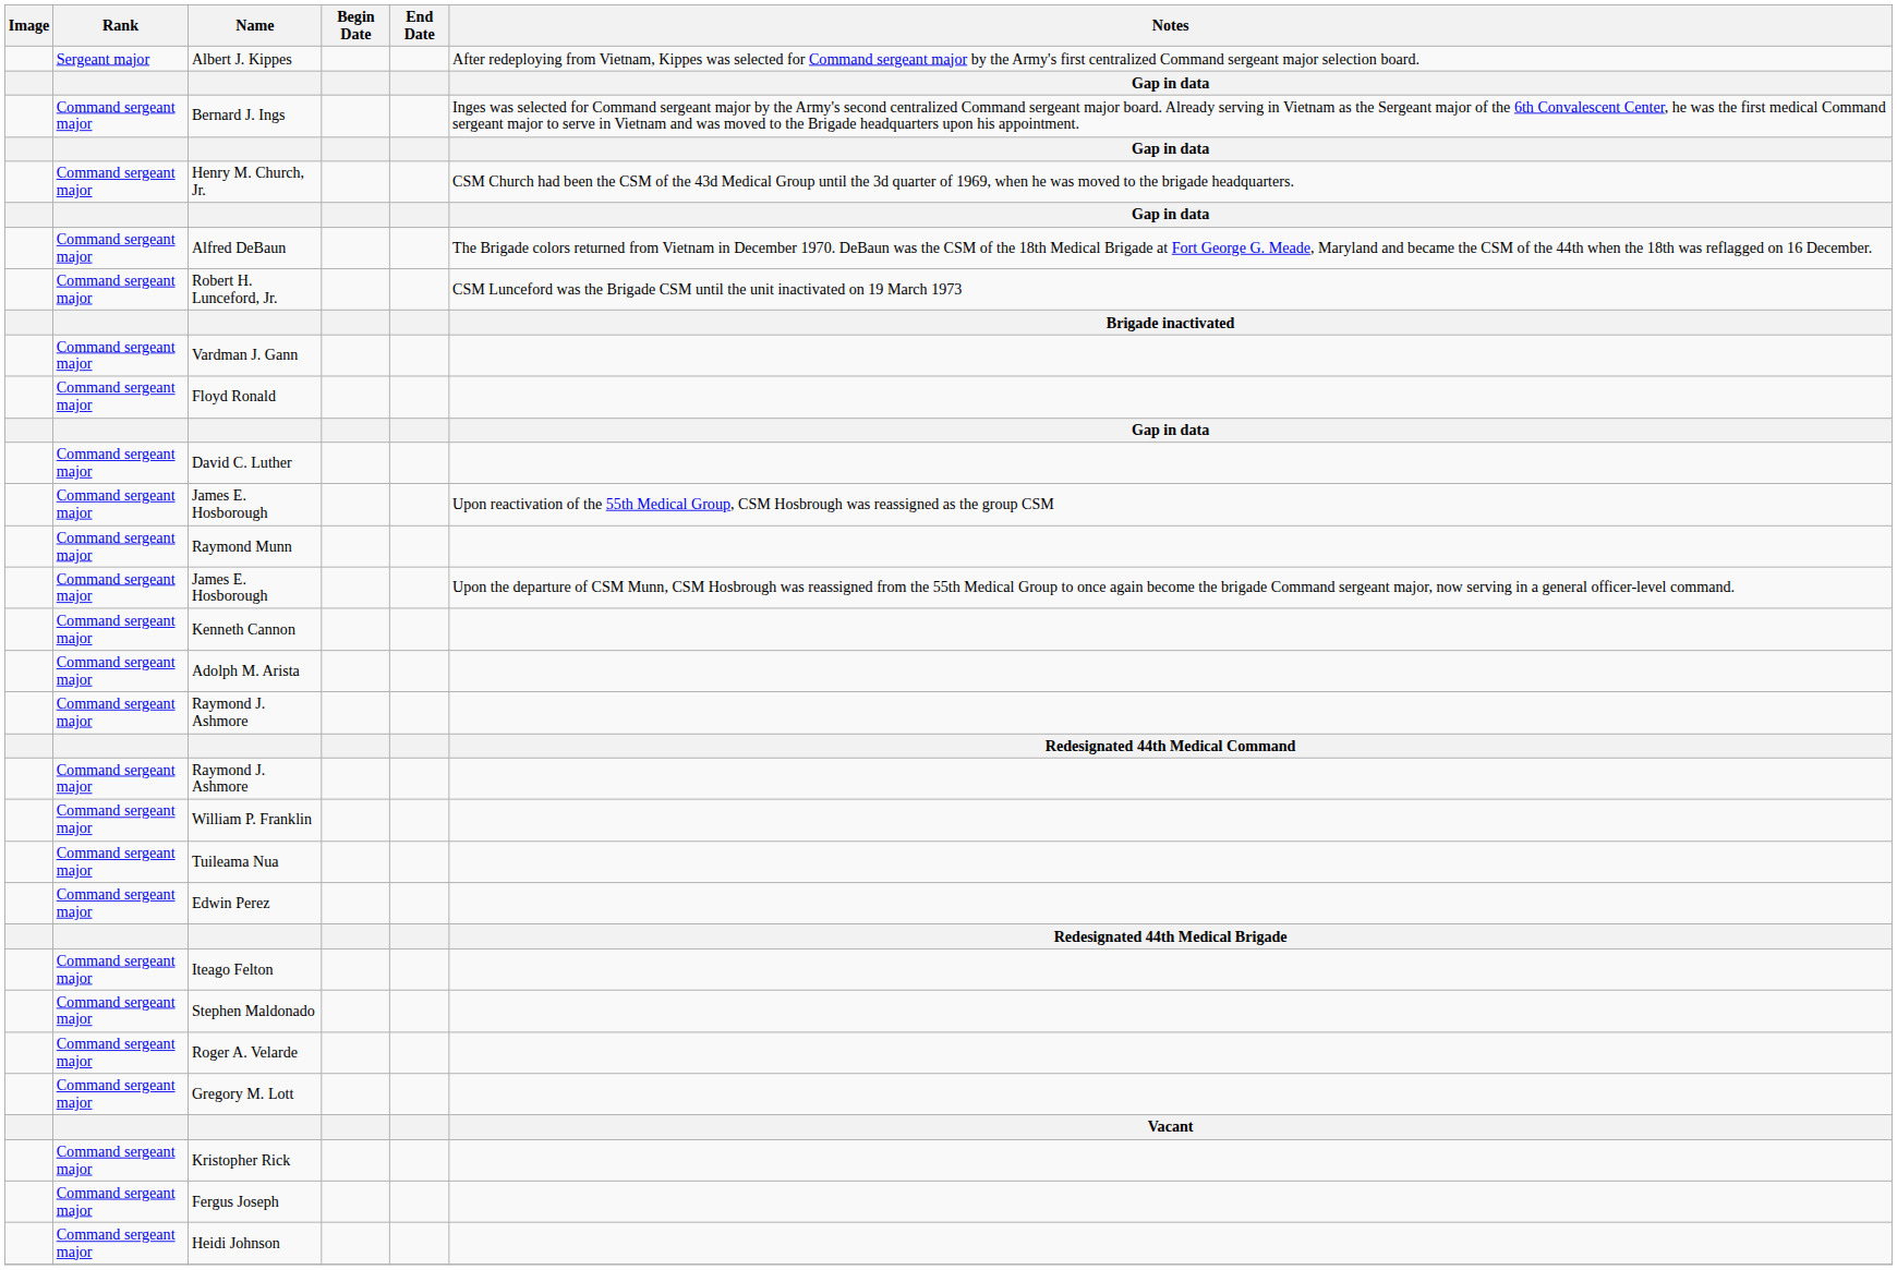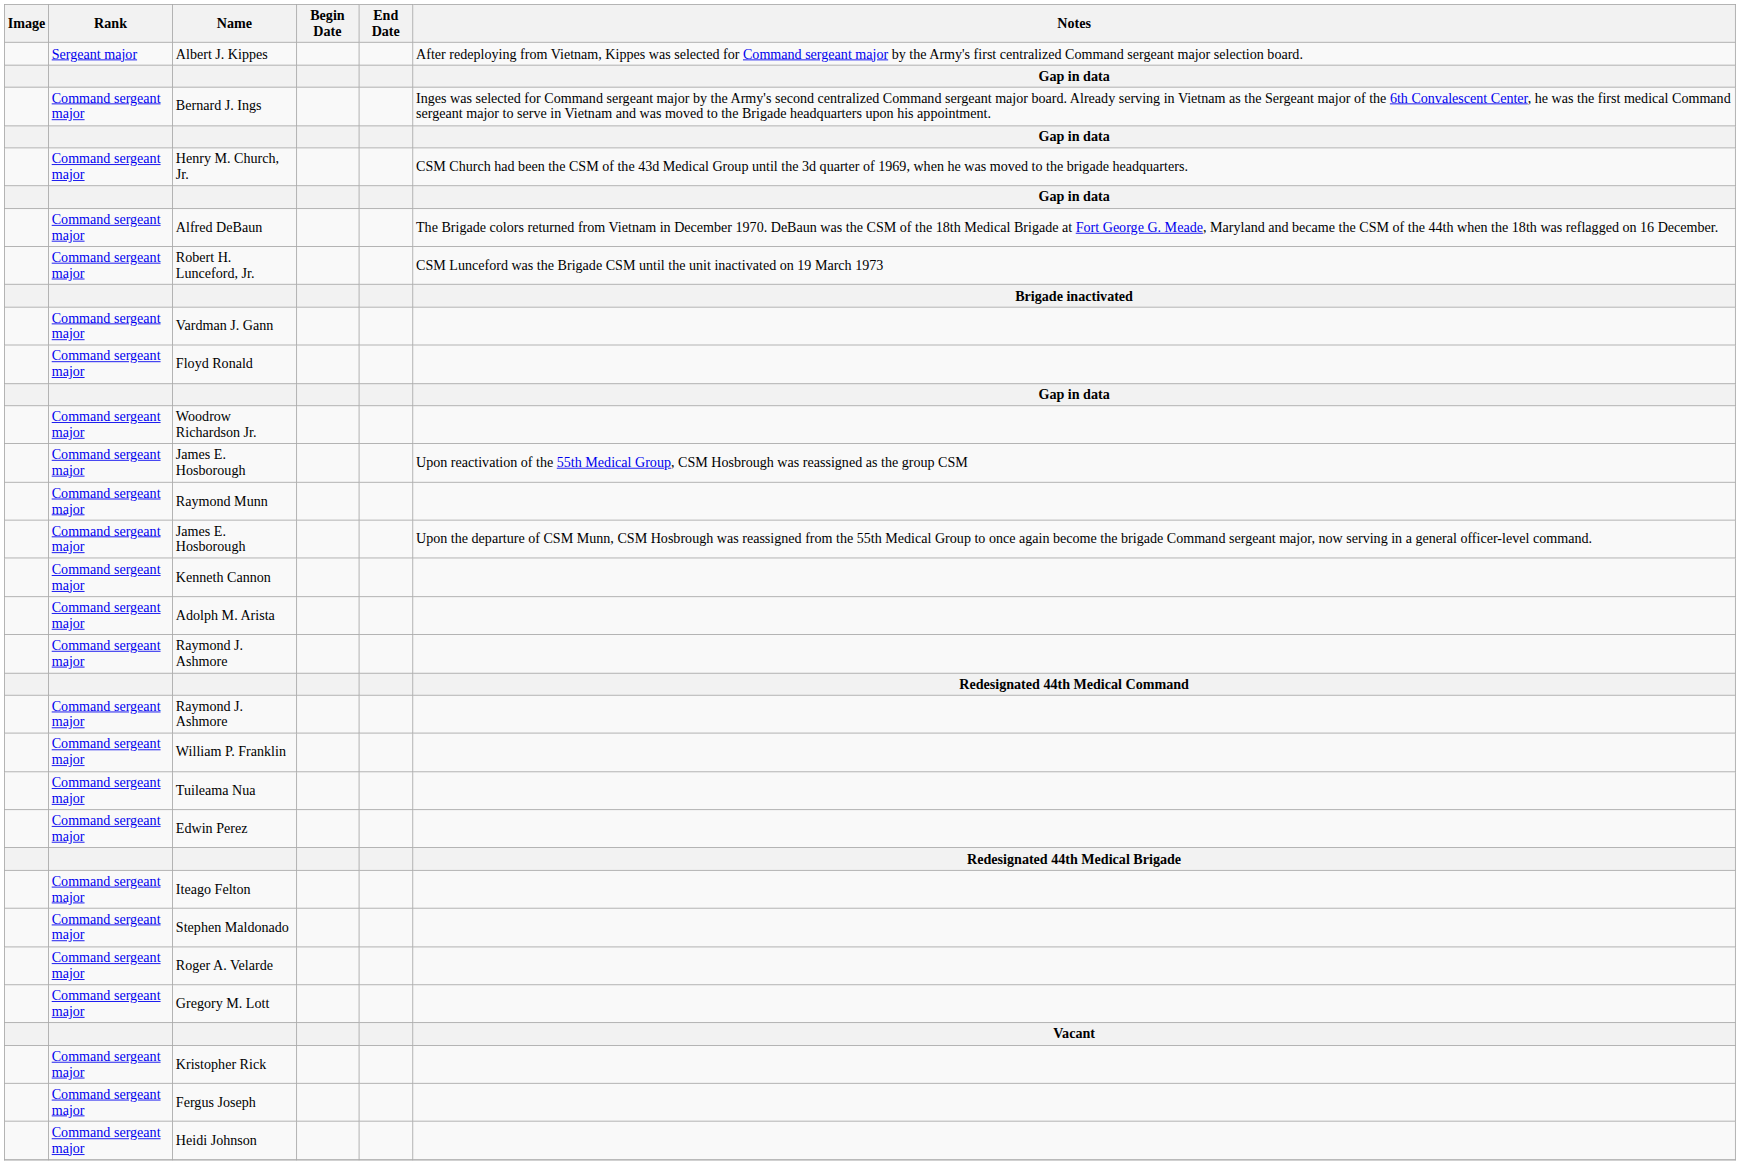+ row: Command sergeant major | Woodrow Richardson Jr.
- row: Command sergeant major | David C. Luther
